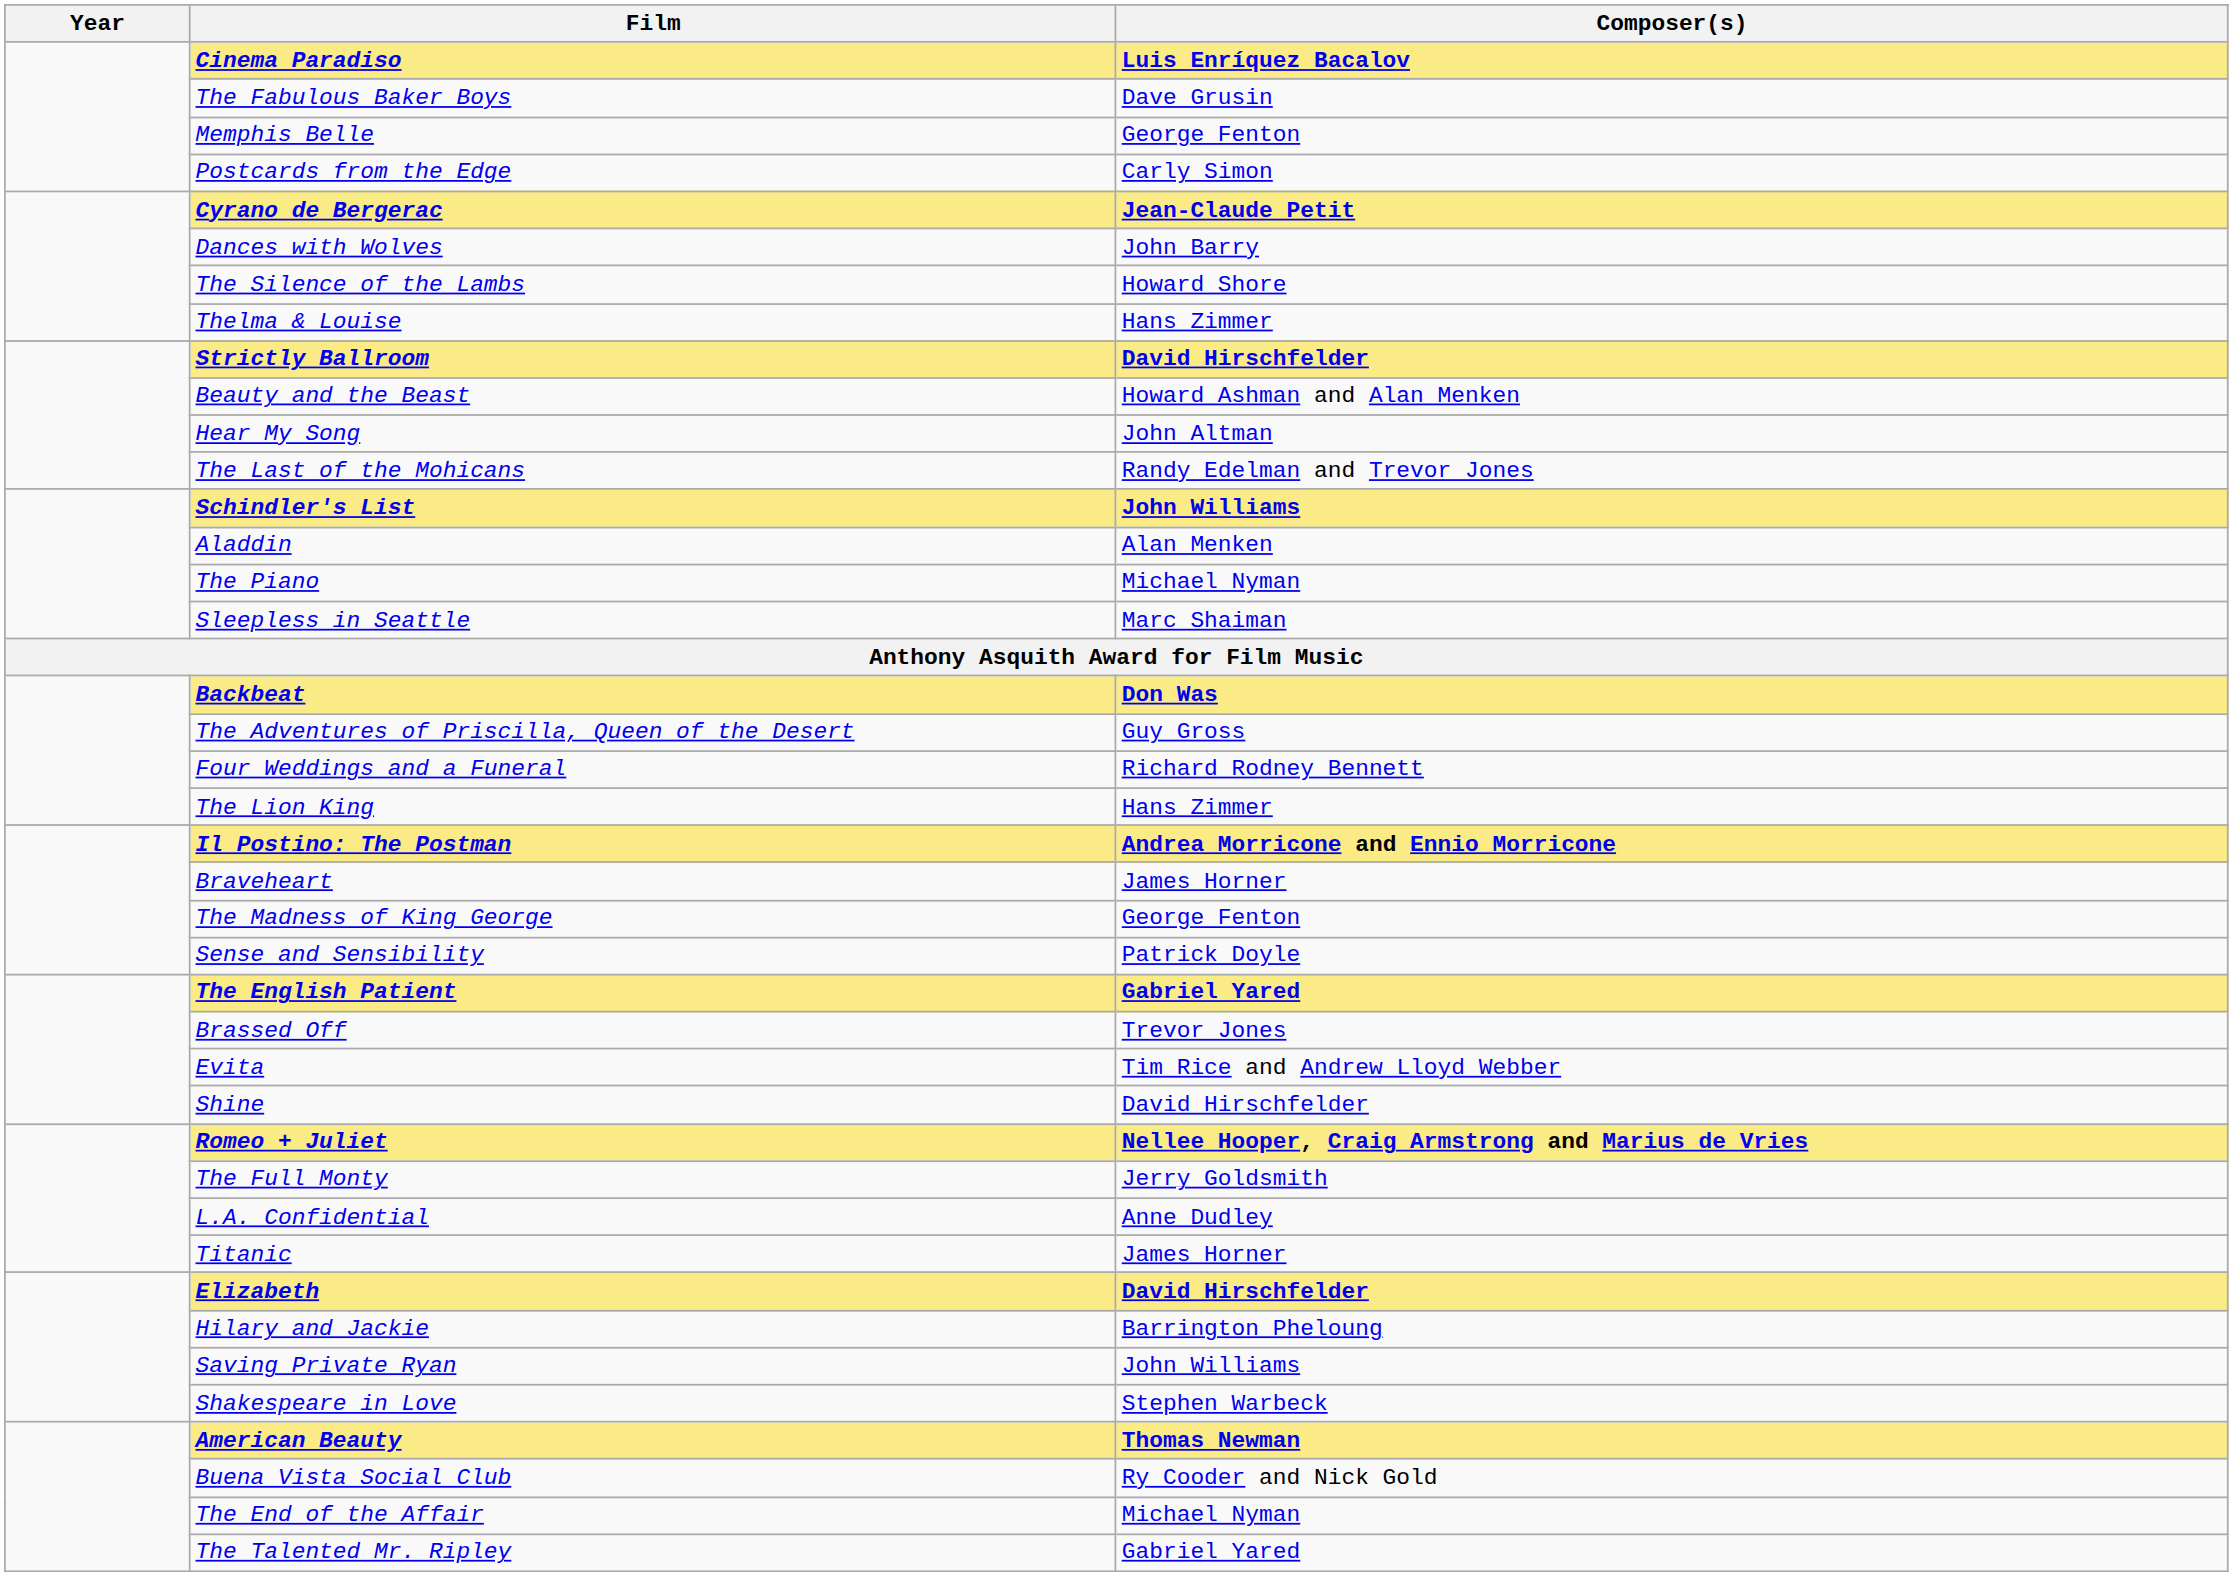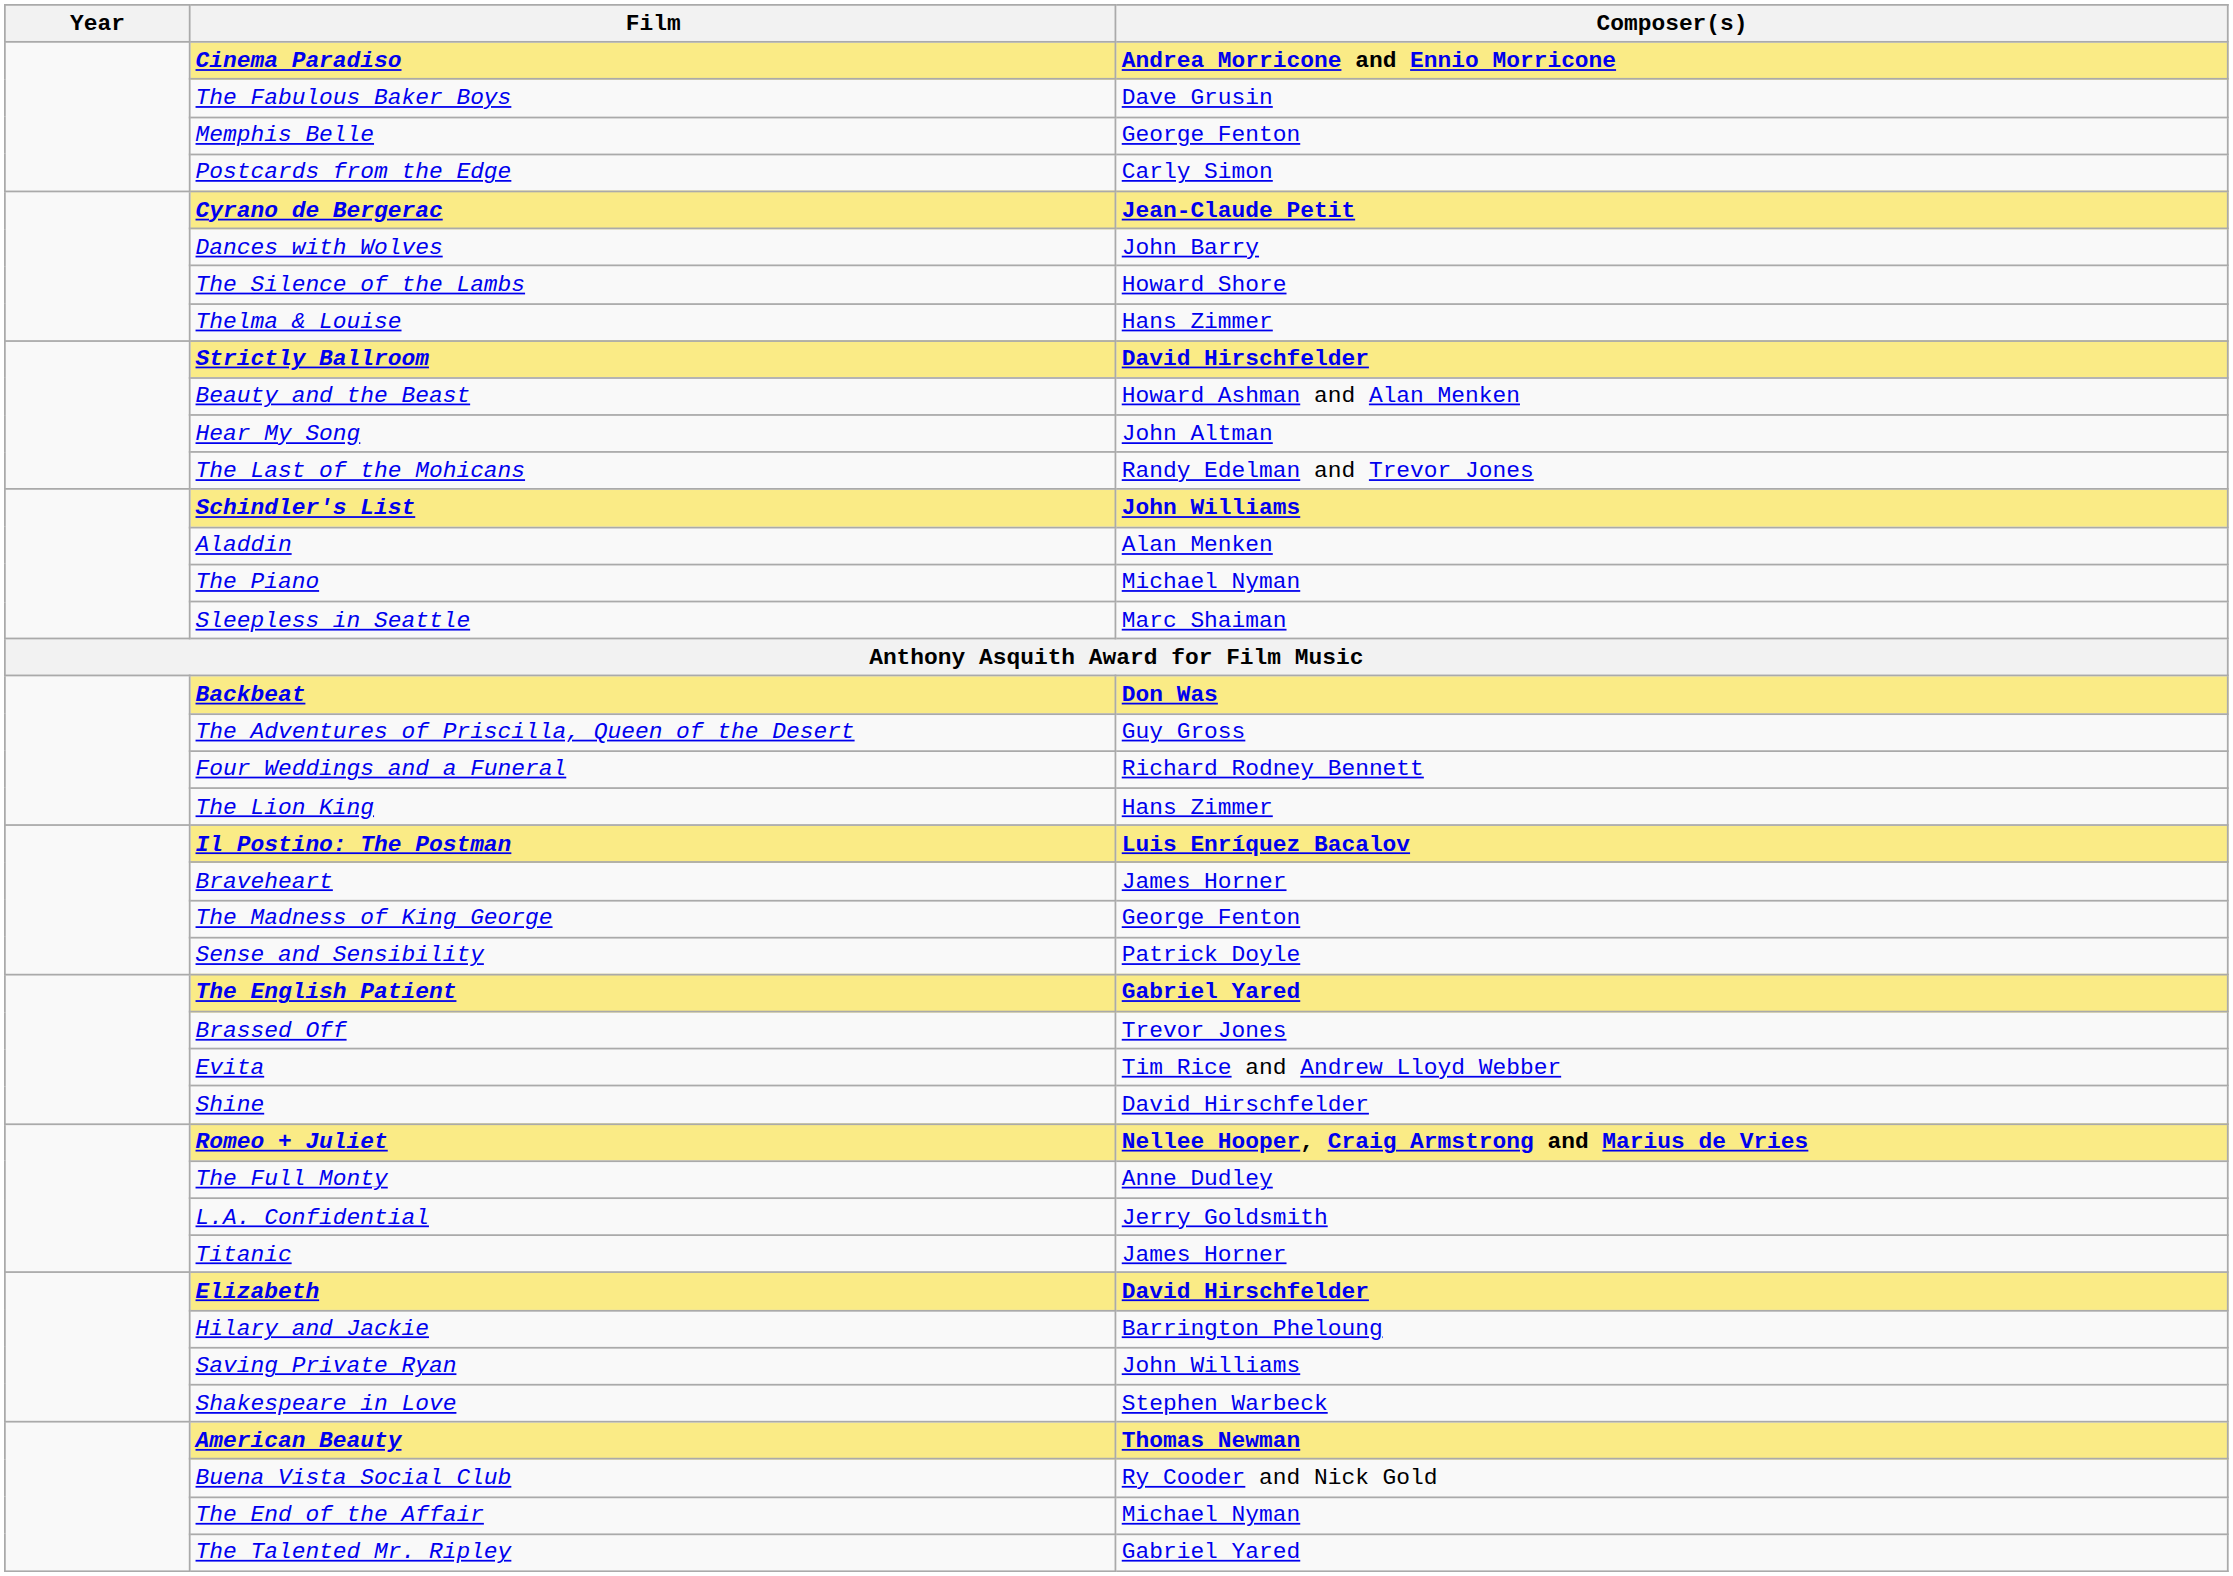Cinema Paradiso | Composer(s): Luis Enríquez Bacalov -> Andrea Morricone and Ennio Morricone
Il Postino: The Postman | Composer(s): Andrea Morricone and Ennio Morricone -> Luis Enríquez Bacalov
The Full Monty | Composer(s): Jerry Goldsmith -> Anne Dudley
L.A. Confidential | Composer(s): Anne Dudley -> Jerry Goldsmith
